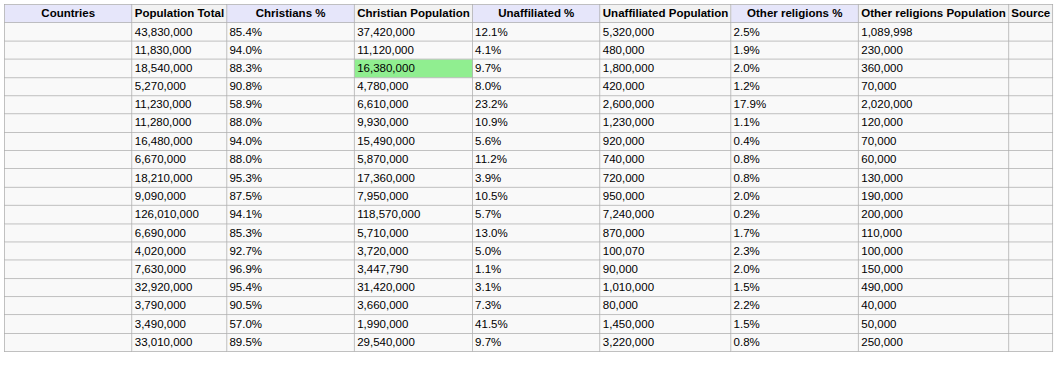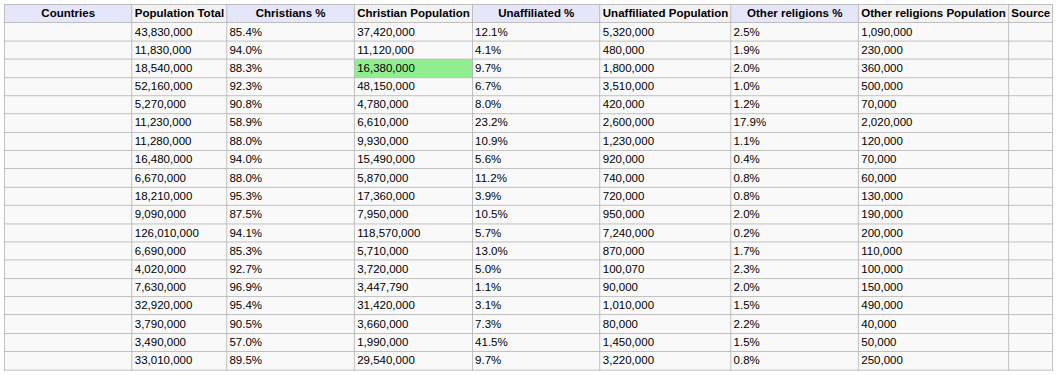43,830,000 | Other religions Population: 1,089,998 -> 1,090,000
+ row: 52,160,000 | 92.3% | 48,150,000 | 6.7% | 3,510,000 | 1.0% | 500,000
